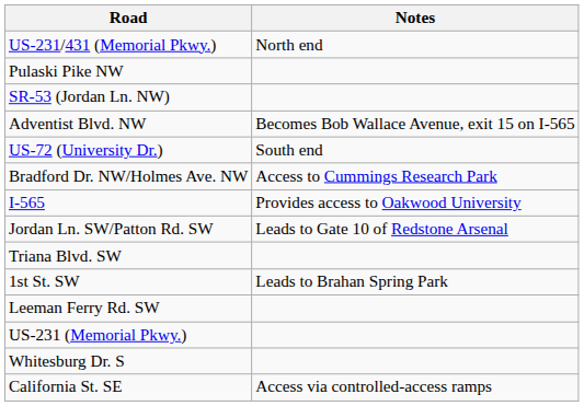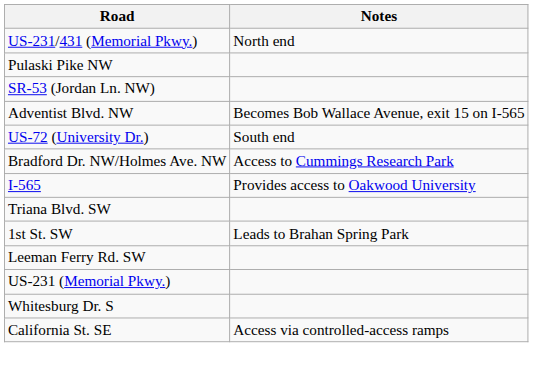- row: Jordan Ln. SW/Patton Rd. SW | Leads to Gate 10 of Redstone Arsenal
